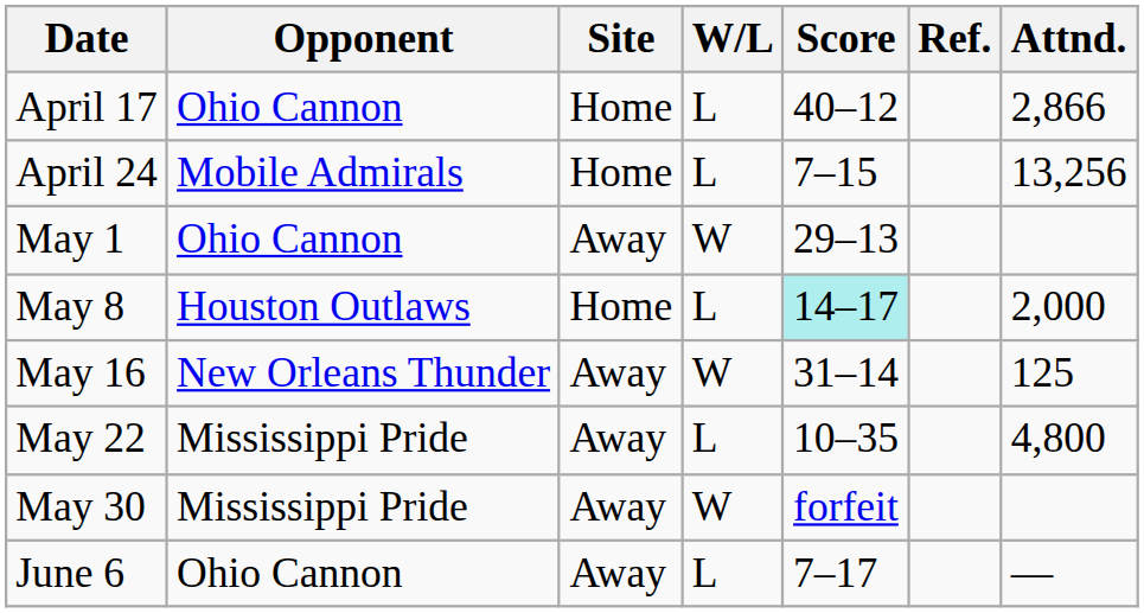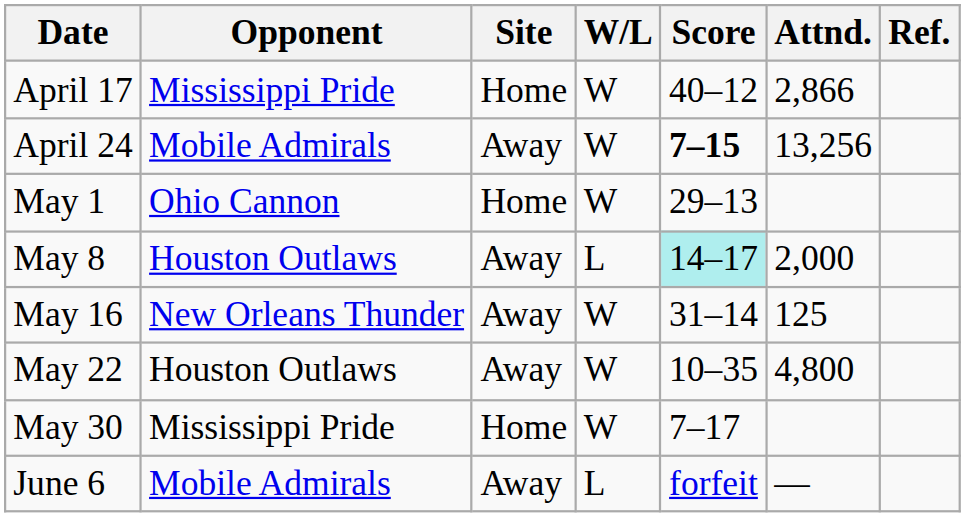columns swapped: Attnd. <-> Ref.
April 17 | Opponent: Ohio Cannon -> Mississippi Pride
April 17 | W/L: L -> W
April 24 | Site: Home -> Away
April 24 | W/L: L -> W
April 24 | Score: normal -> bold
May 1 | Site: Away -> Home
May 8 | Site: Home -> Away
May 22 | Opponent: Mississippi Pride -> Houston Outlaws
May 22 | W/L: L -> W
May 30 | Site: Away -> Home
May 30 | Score: forfeit -> 7–17
June 6 | Opponent: Ohio Cannon -> Mobile Admirals
June 6 | Score: 7–17 -> forfeit
